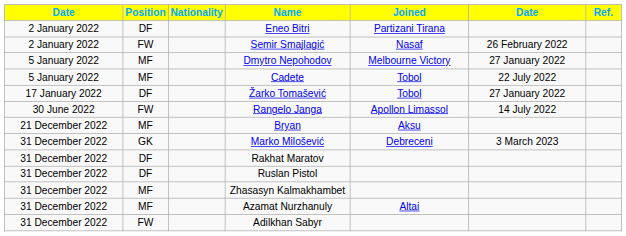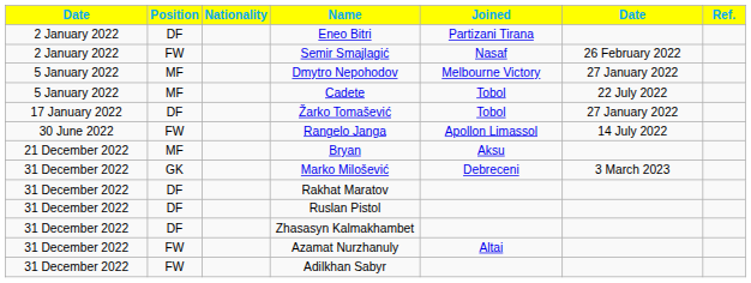Zhasasyn Kalmakhambet | Position: MF -> DF
Azamat Nurzhanuly | Position: MF -> FW
